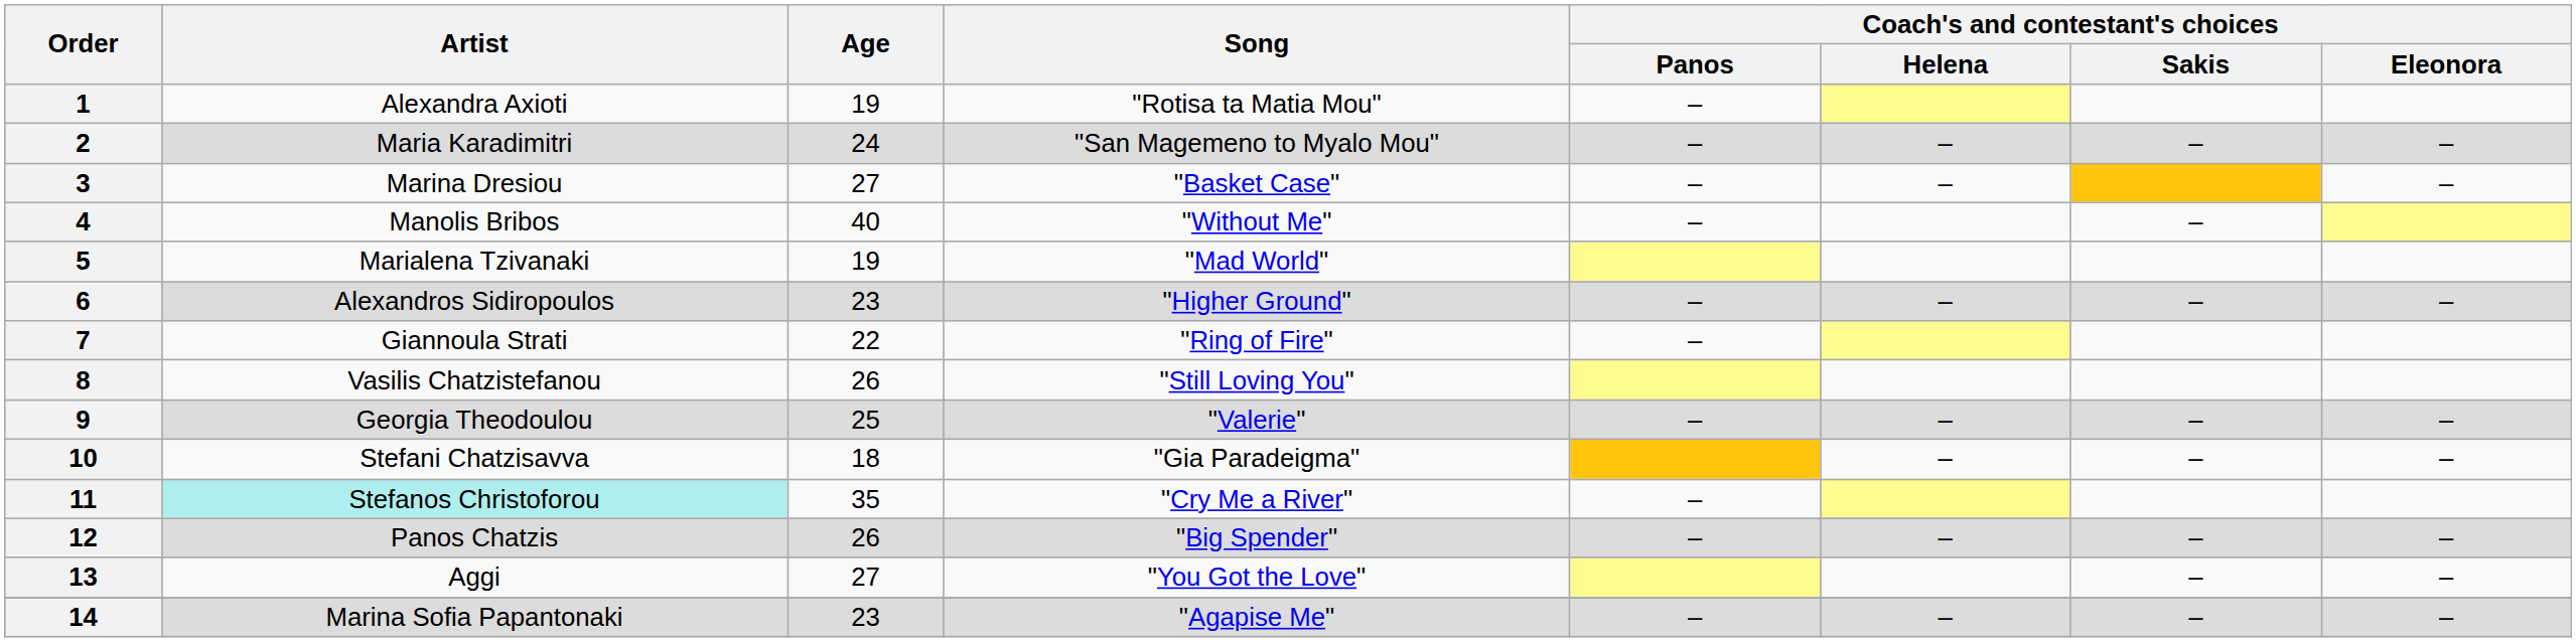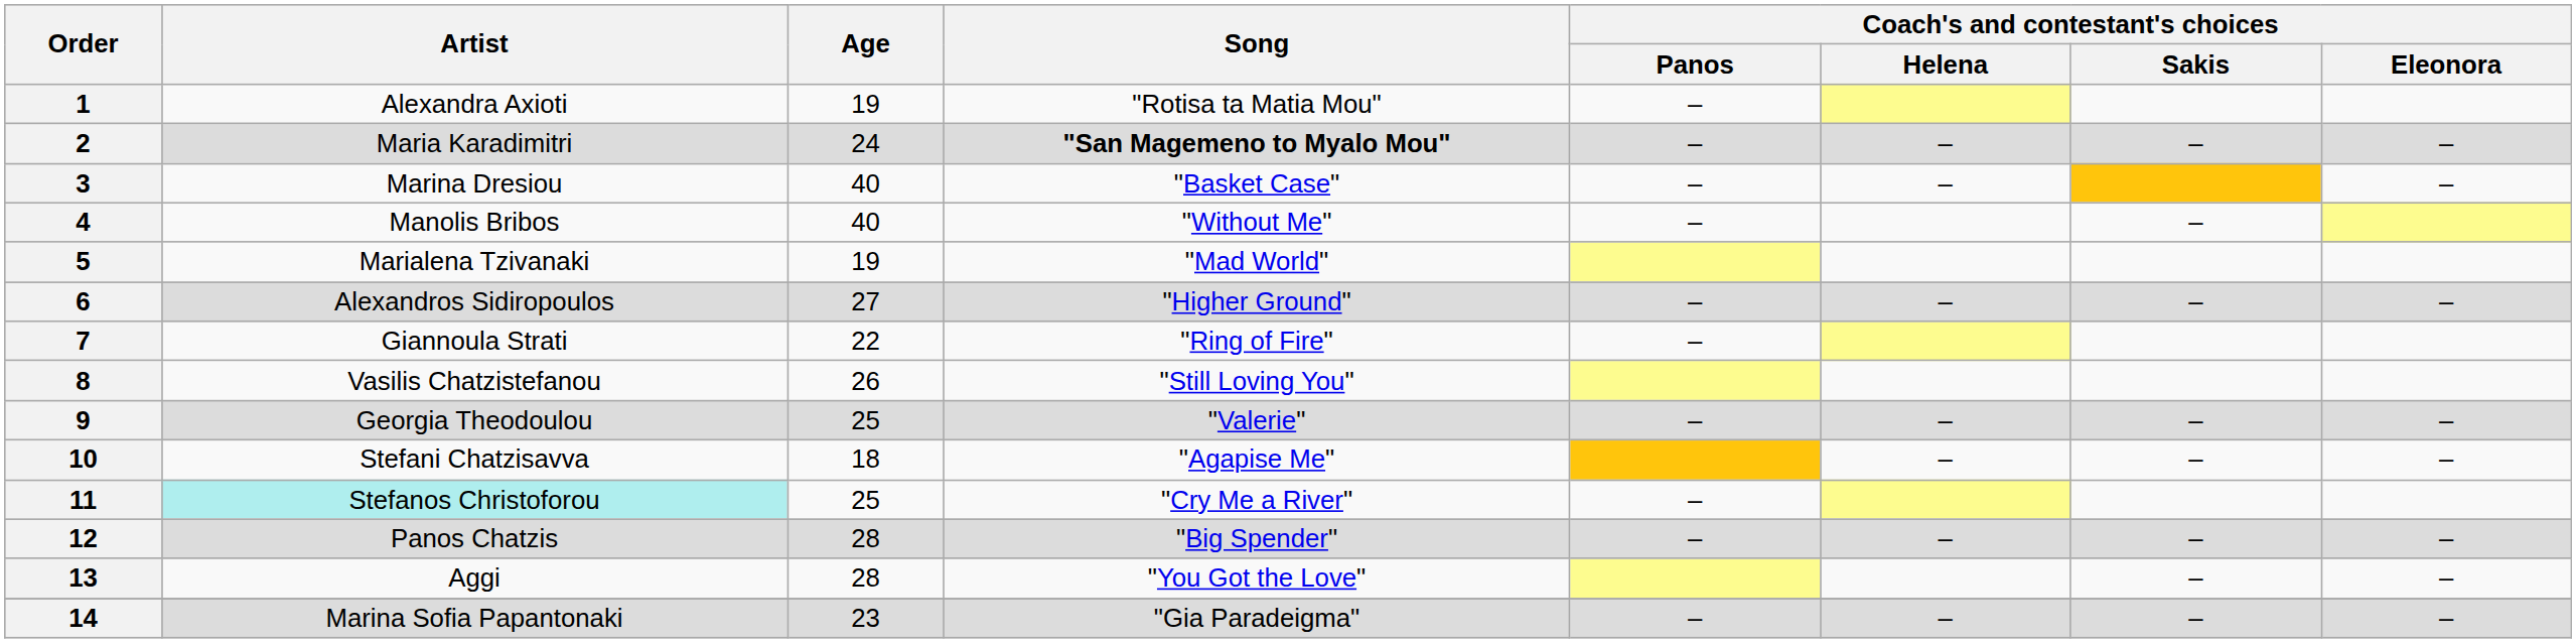2 | Song: normal -> bold
3 | Age: 27 -> 40
6 | Age: 23 -> 27
10 | Song: "Gia Paradeigma" -> "Agapise Me"
11 | Age: 35 -> 25
12 | Age: 26 -> 28
13 | Age: 27 -> 28
14 | Song: "Agapise Me" -> "Gia Paradeigma"
